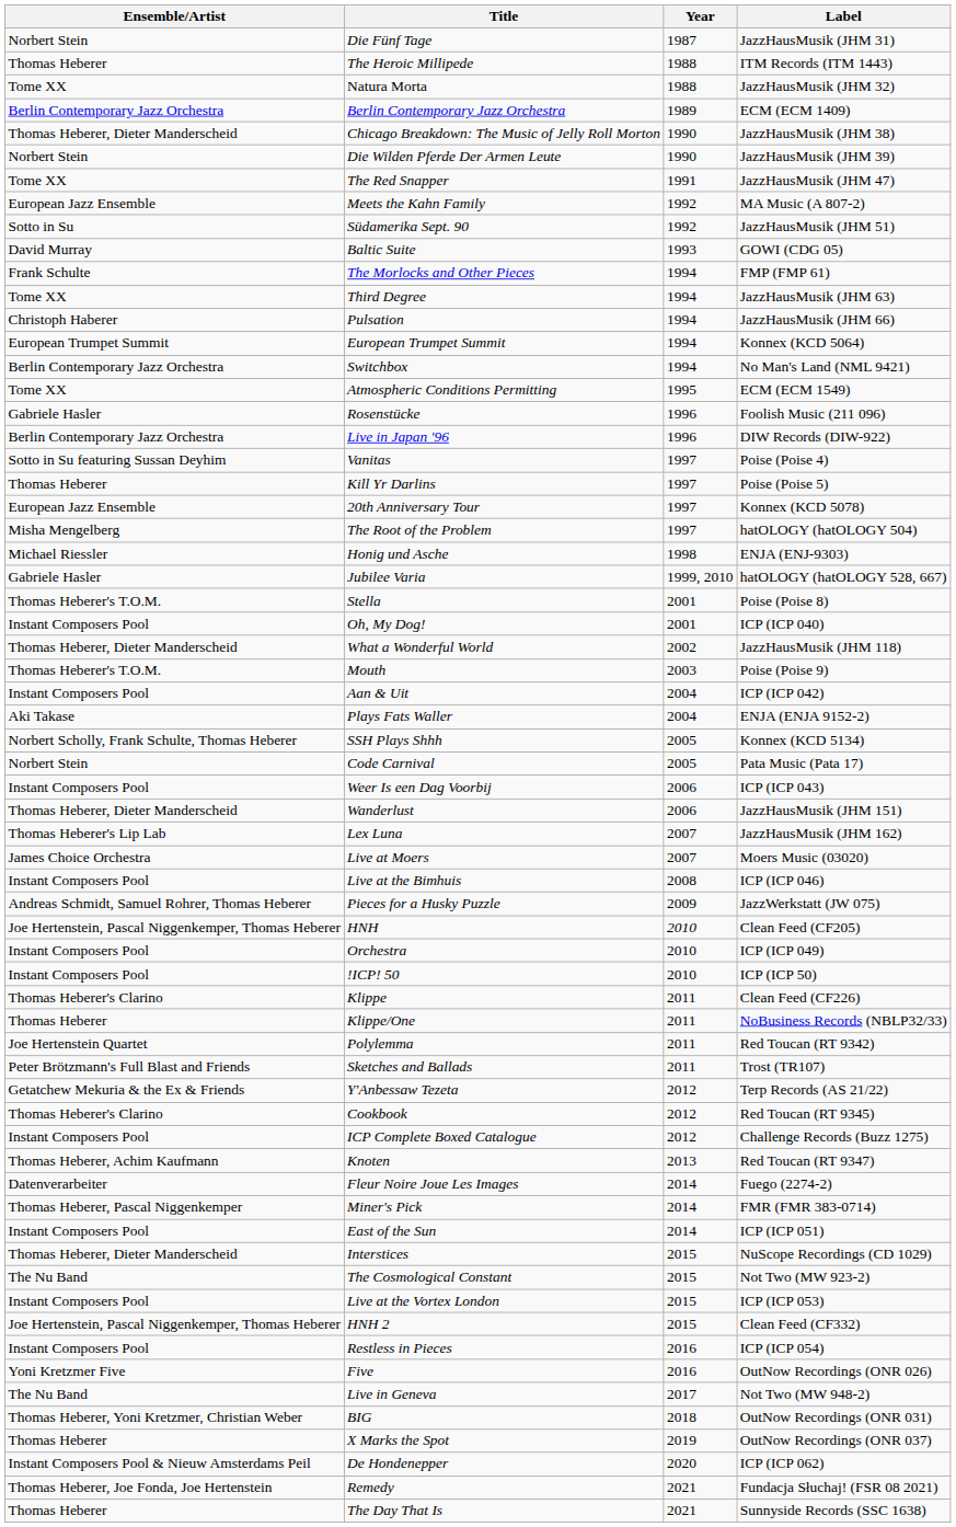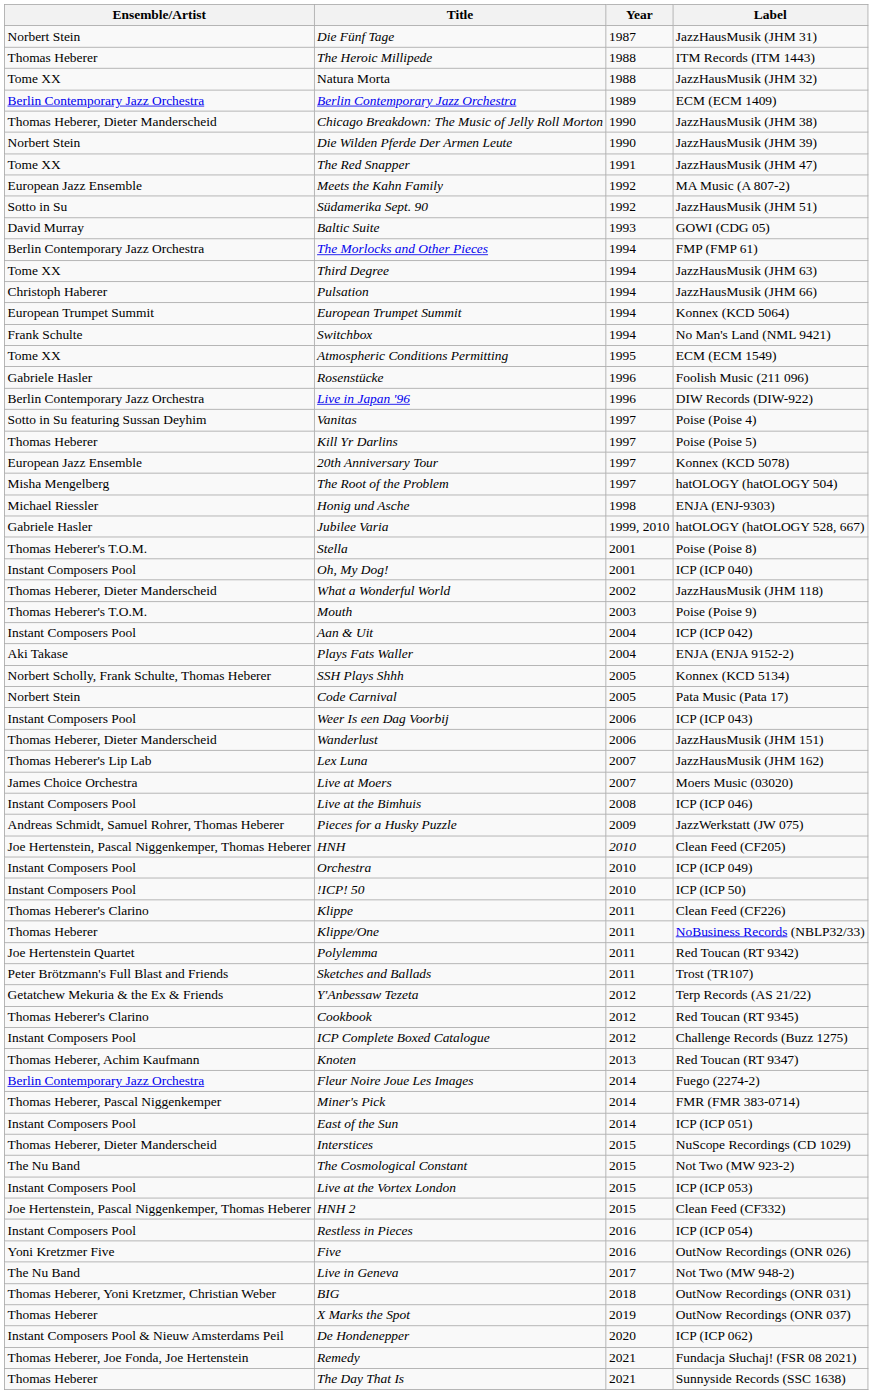The Morlocks and Other Pieces | Ensemble/Artist: Frank Schulte -> Berlin Contemporary Jazz Orchestra
Switchbox | Ensemble/Artist: Berlin Contemporary Jazz Orchestra -> Frank Schulte
Fleur Noire Joue Les Images | Ensemble/Artist: Datenverarbeiter -> Berlin Contemporary Jazz Orchestra
